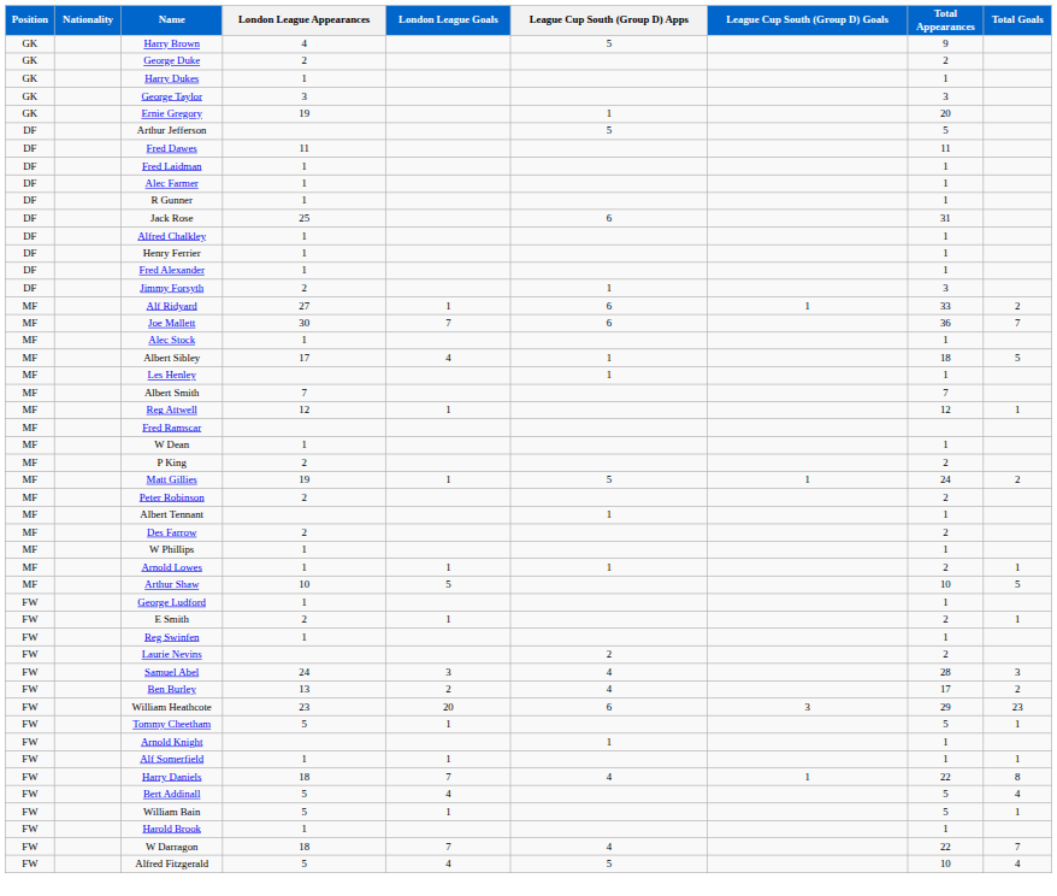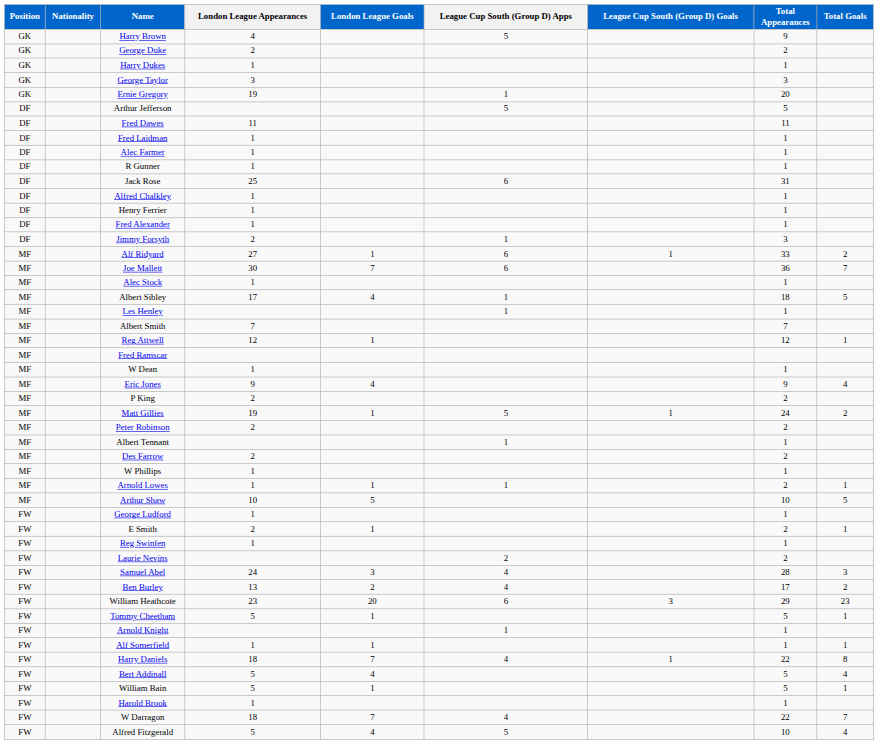+ row: MF | Eric Jones | 9 | 4 | 9 | 4
